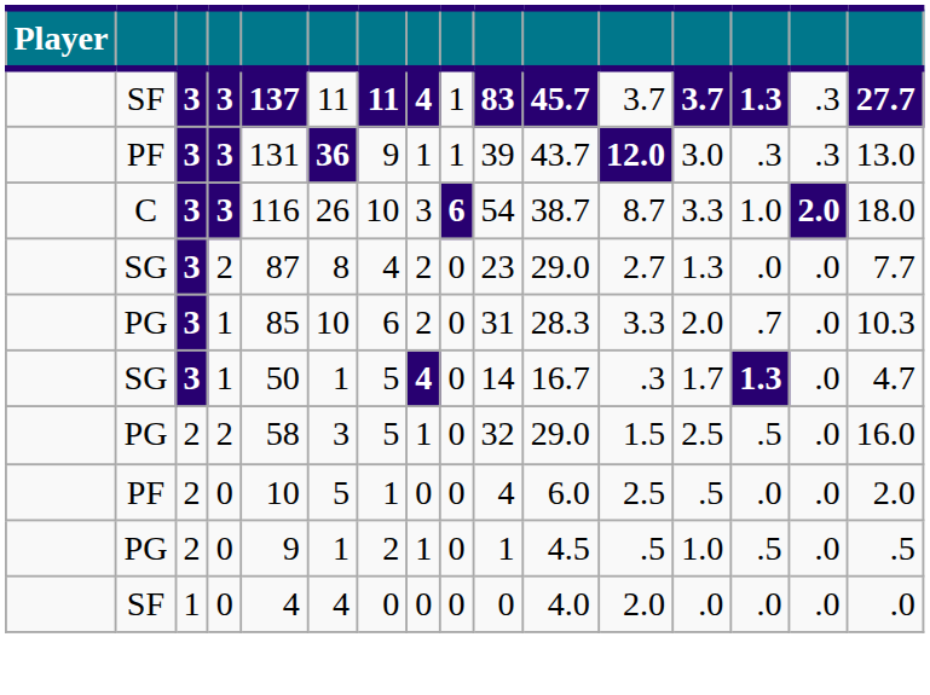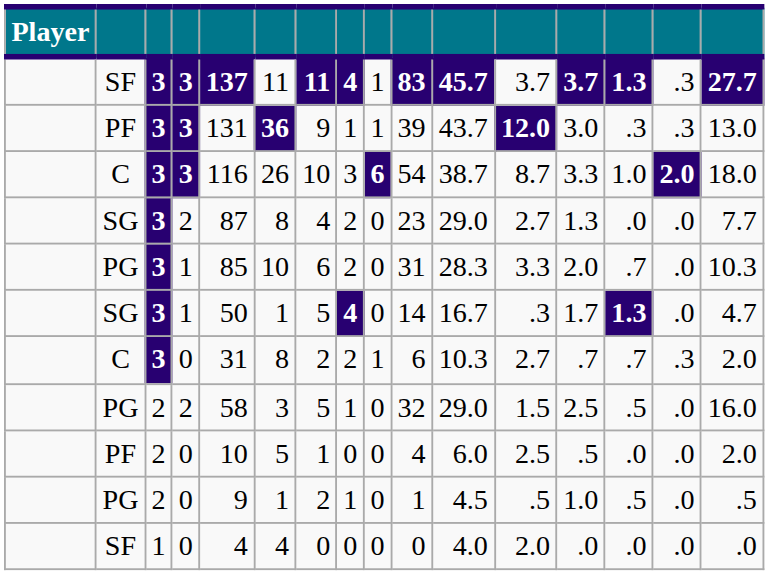+ row: C | 3 | 0 | 31 | 8 | 2 | 2 | 1 | 6 | 10.3 | 2.7 | .7 | .7 | .3 | 2.0
